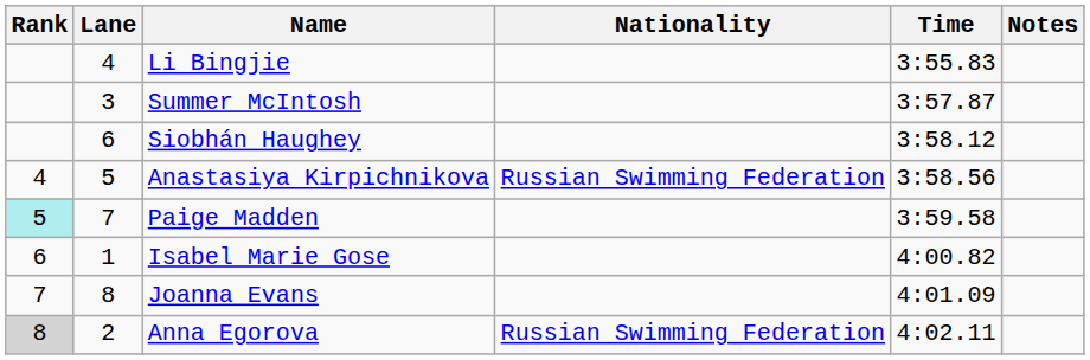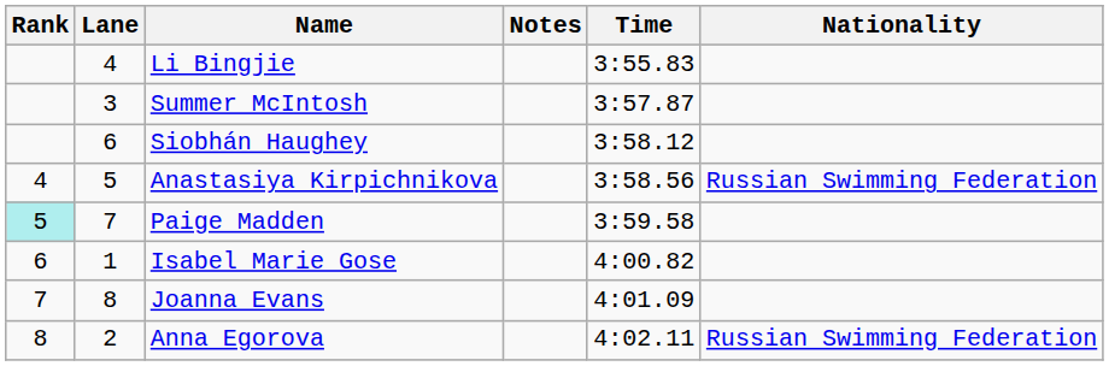columns swapped: Nationality <-> Notes
Anna Egorova | Rank: lightgrey background -> no background
